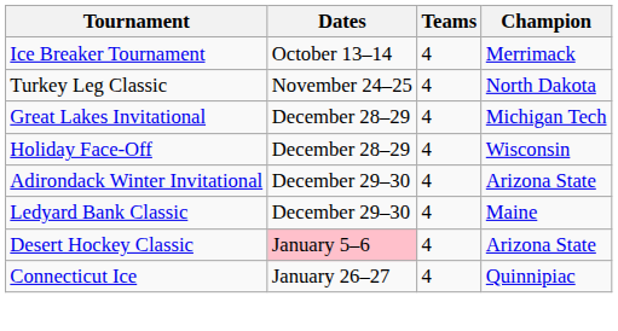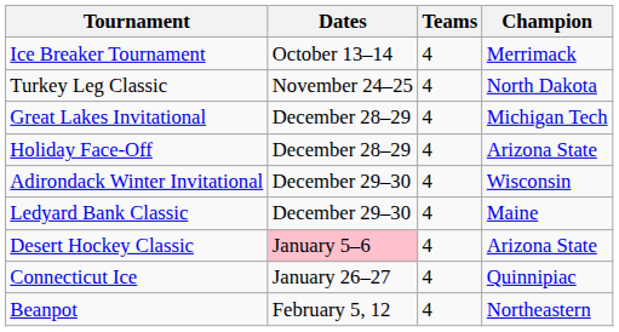Holiday Face-Off | Champion: Wisconsin -> Arizona State
Adirondack Winter Invitational | Champion: Arizona State -> Wisconsin
+ row: Beanpot | February 5, 12 | 4 | Northeastern
